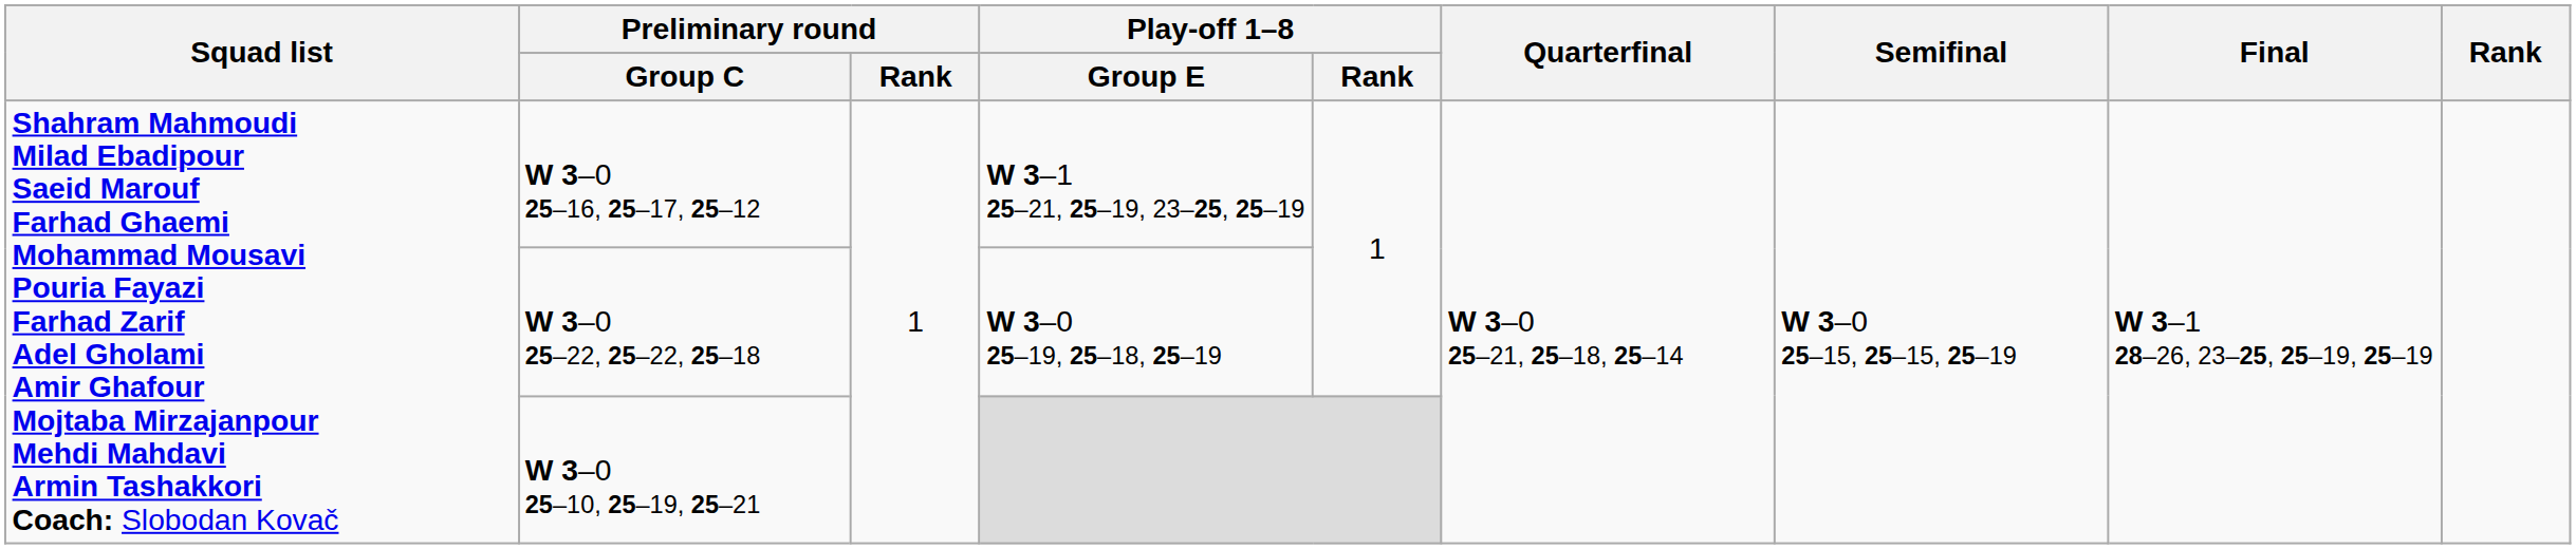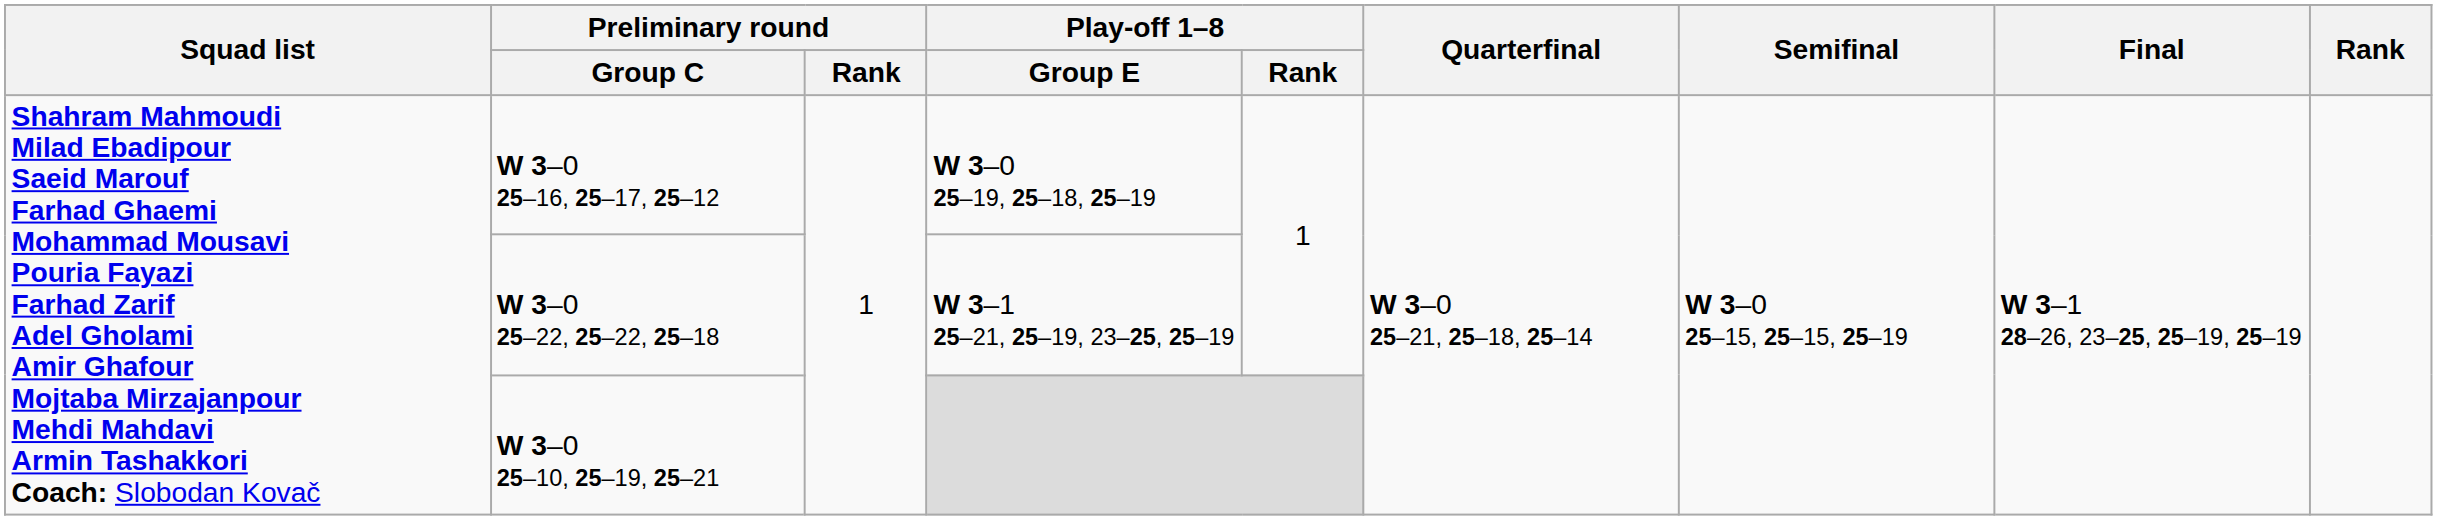W 3–0 25–16, 25–17, 25–12 | Play-off 1–8 / Group E: W 3–1 25–21, 25–19, 23–25, 25–19 -> W 3–0 25–19, 25–18, 25–19
W 3–0 25–22, 25–22, 25–18 | Play-off 1–8 / Group E: W 3–0 25–19, 25–18, 25–19 -> W 3–1 25–21, 25–19, 23–25, 25–19
